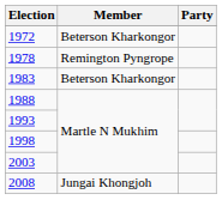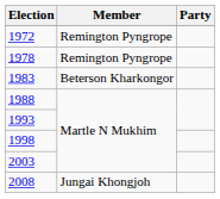1972 | Member: Beterson Kharkongor -> Remington Pyngrope
